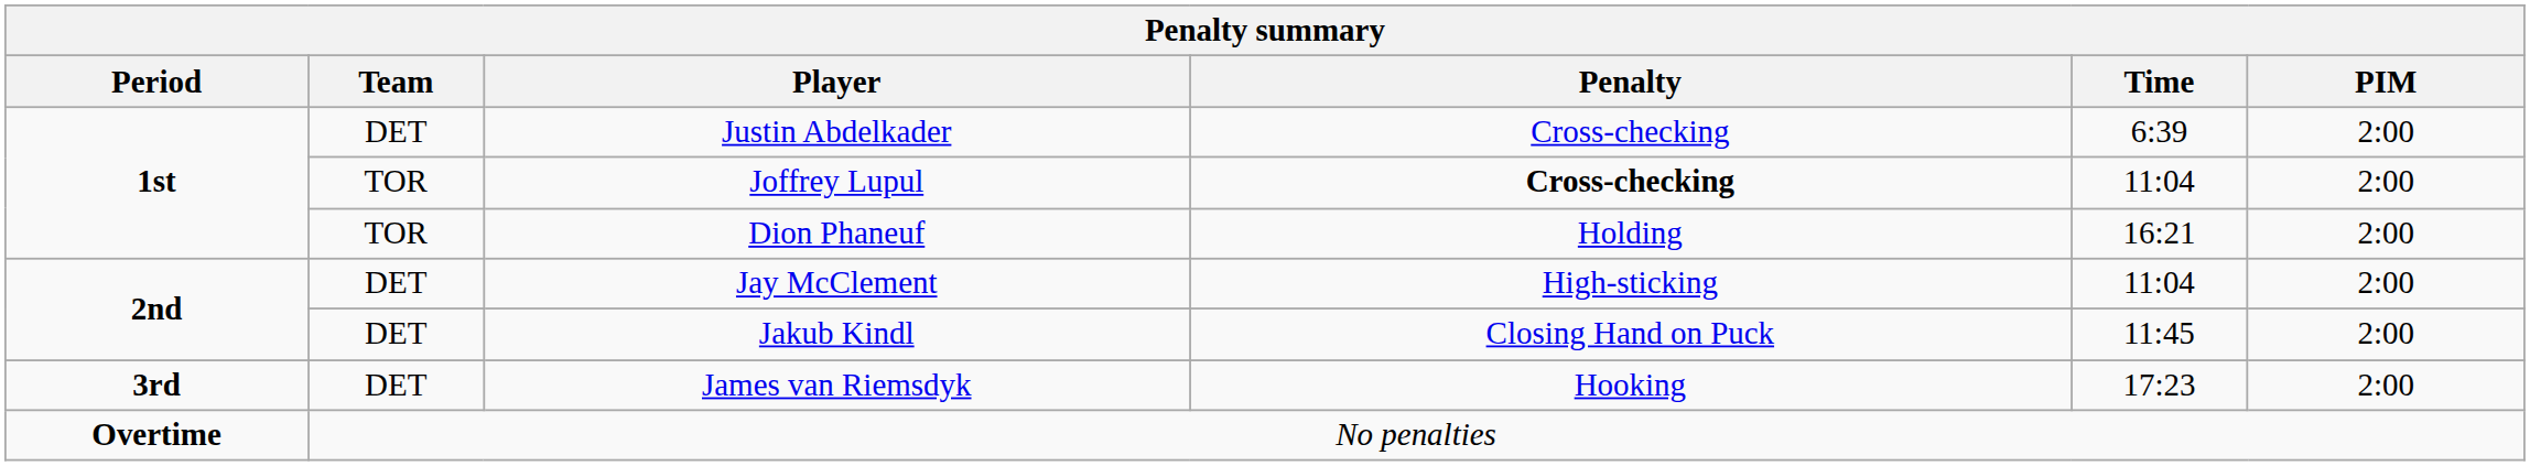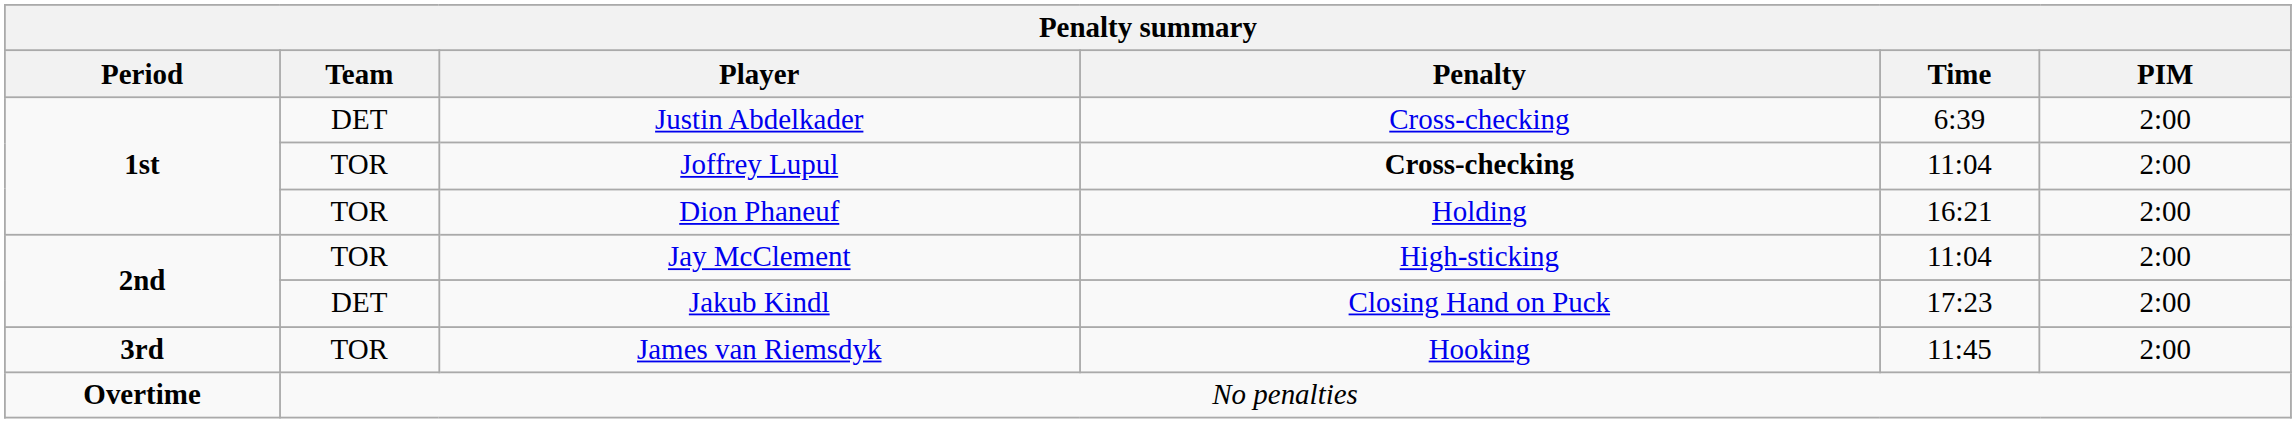Jay McClement | Team: DET -> TOR
Jakub Kindl | Time: 11:45 -> 17:23
James van Riemsdyk | Team: DET -> TOR
James van Riemsdyk | Time: 17:23 -> 11:45
